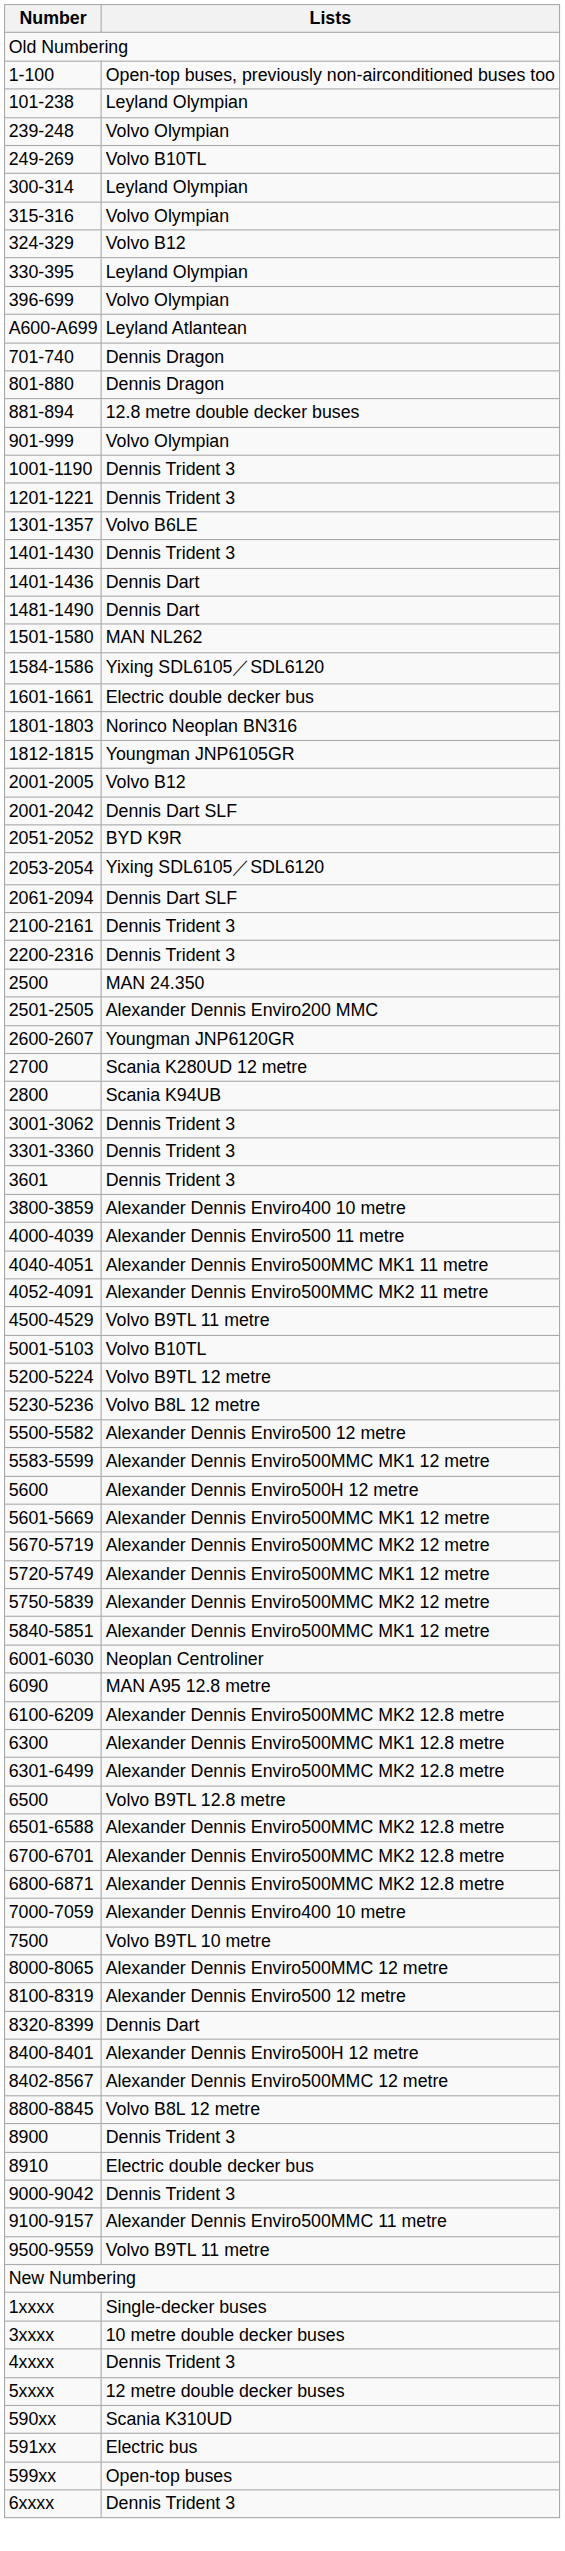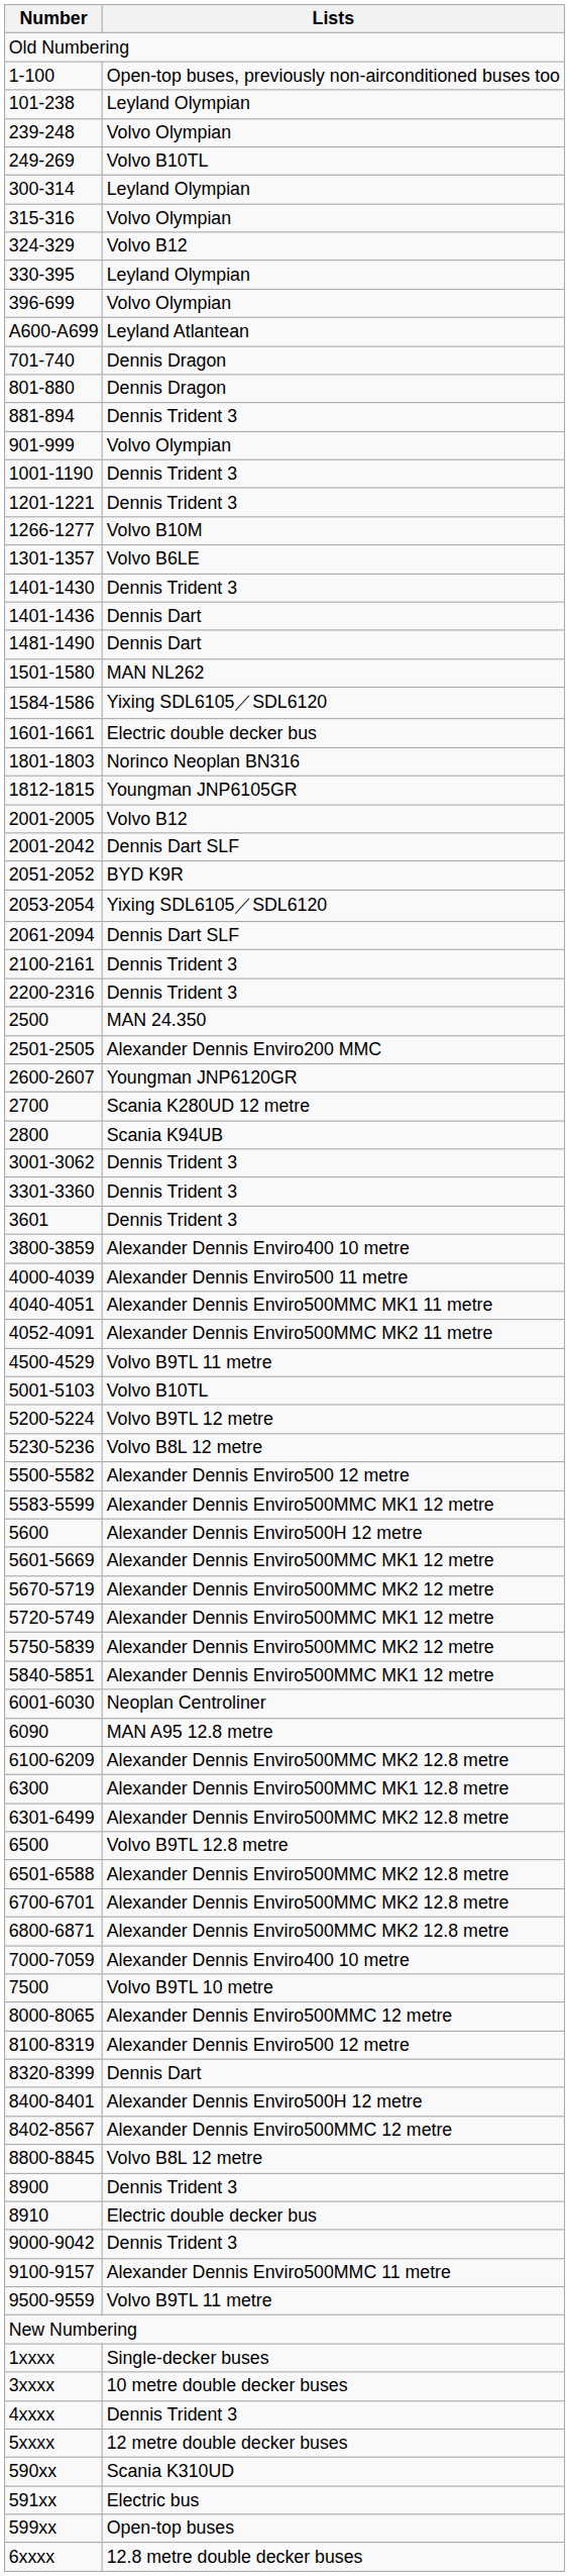881-894 | Lists: 12.8 metre double decker buses -> Dennis Trident 3
+ row: 1266-1277 | Volvo B10M
6xxxx | Lists: Dennis Trident 3 -> 12.8 metre double decker buses
